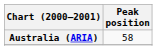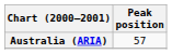Australia (ARIA) | Peak position: 58 -> 57
